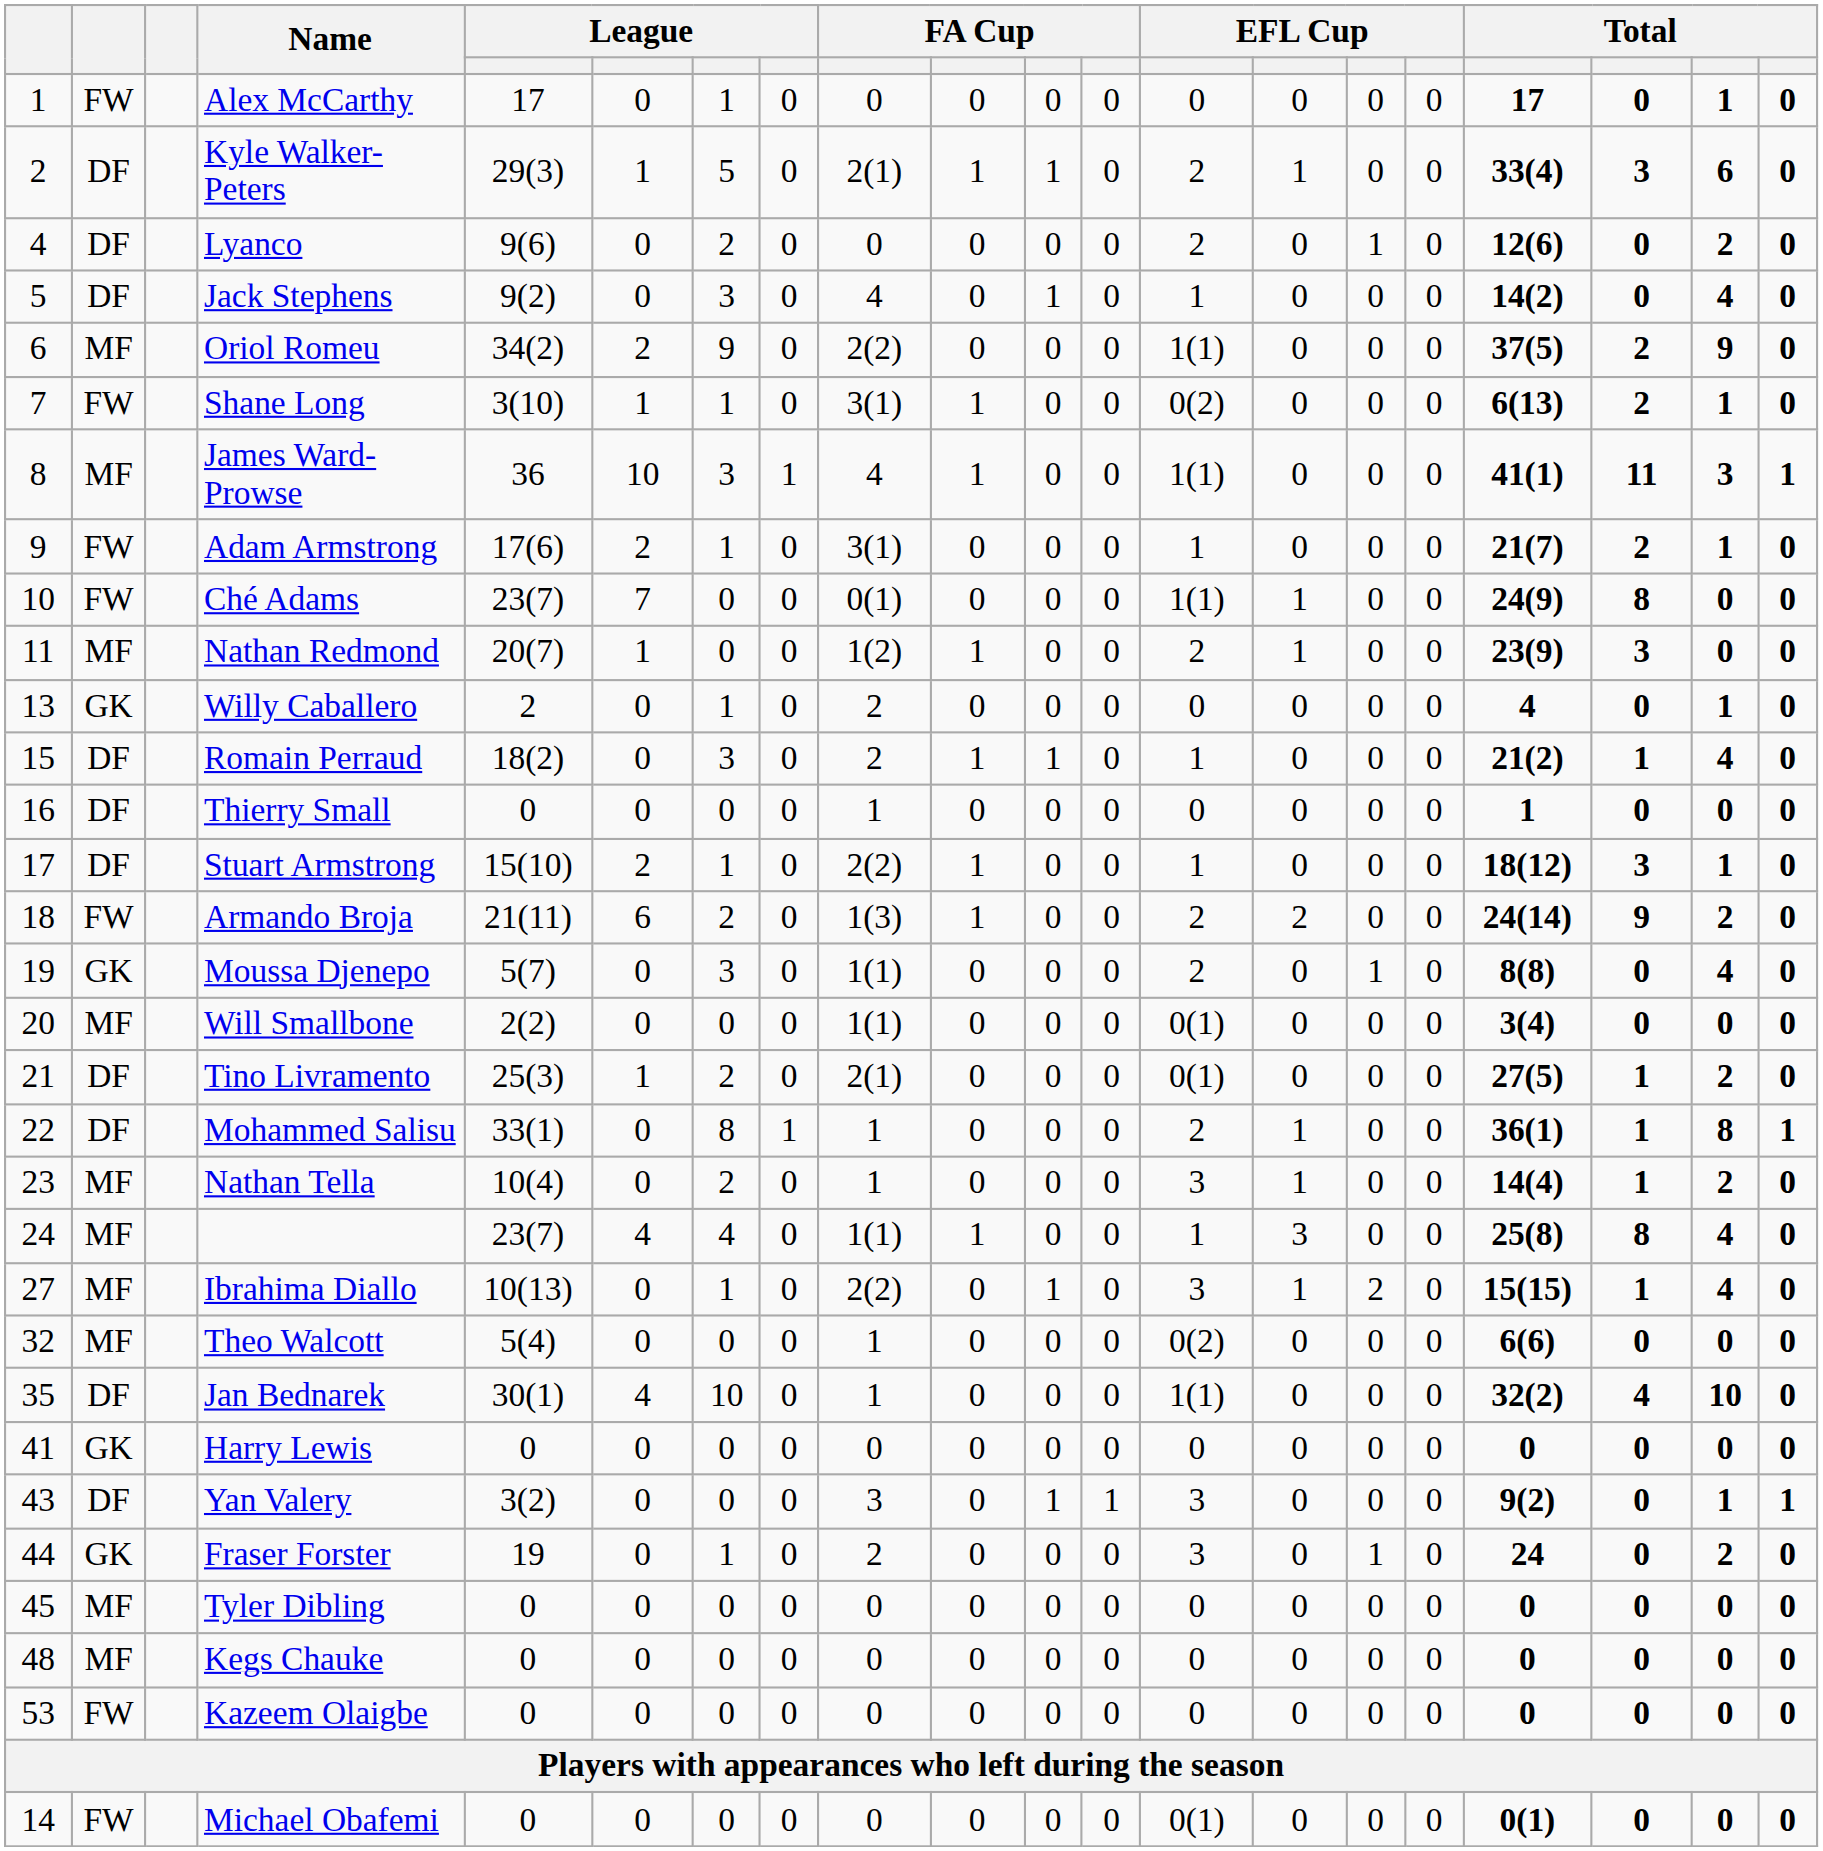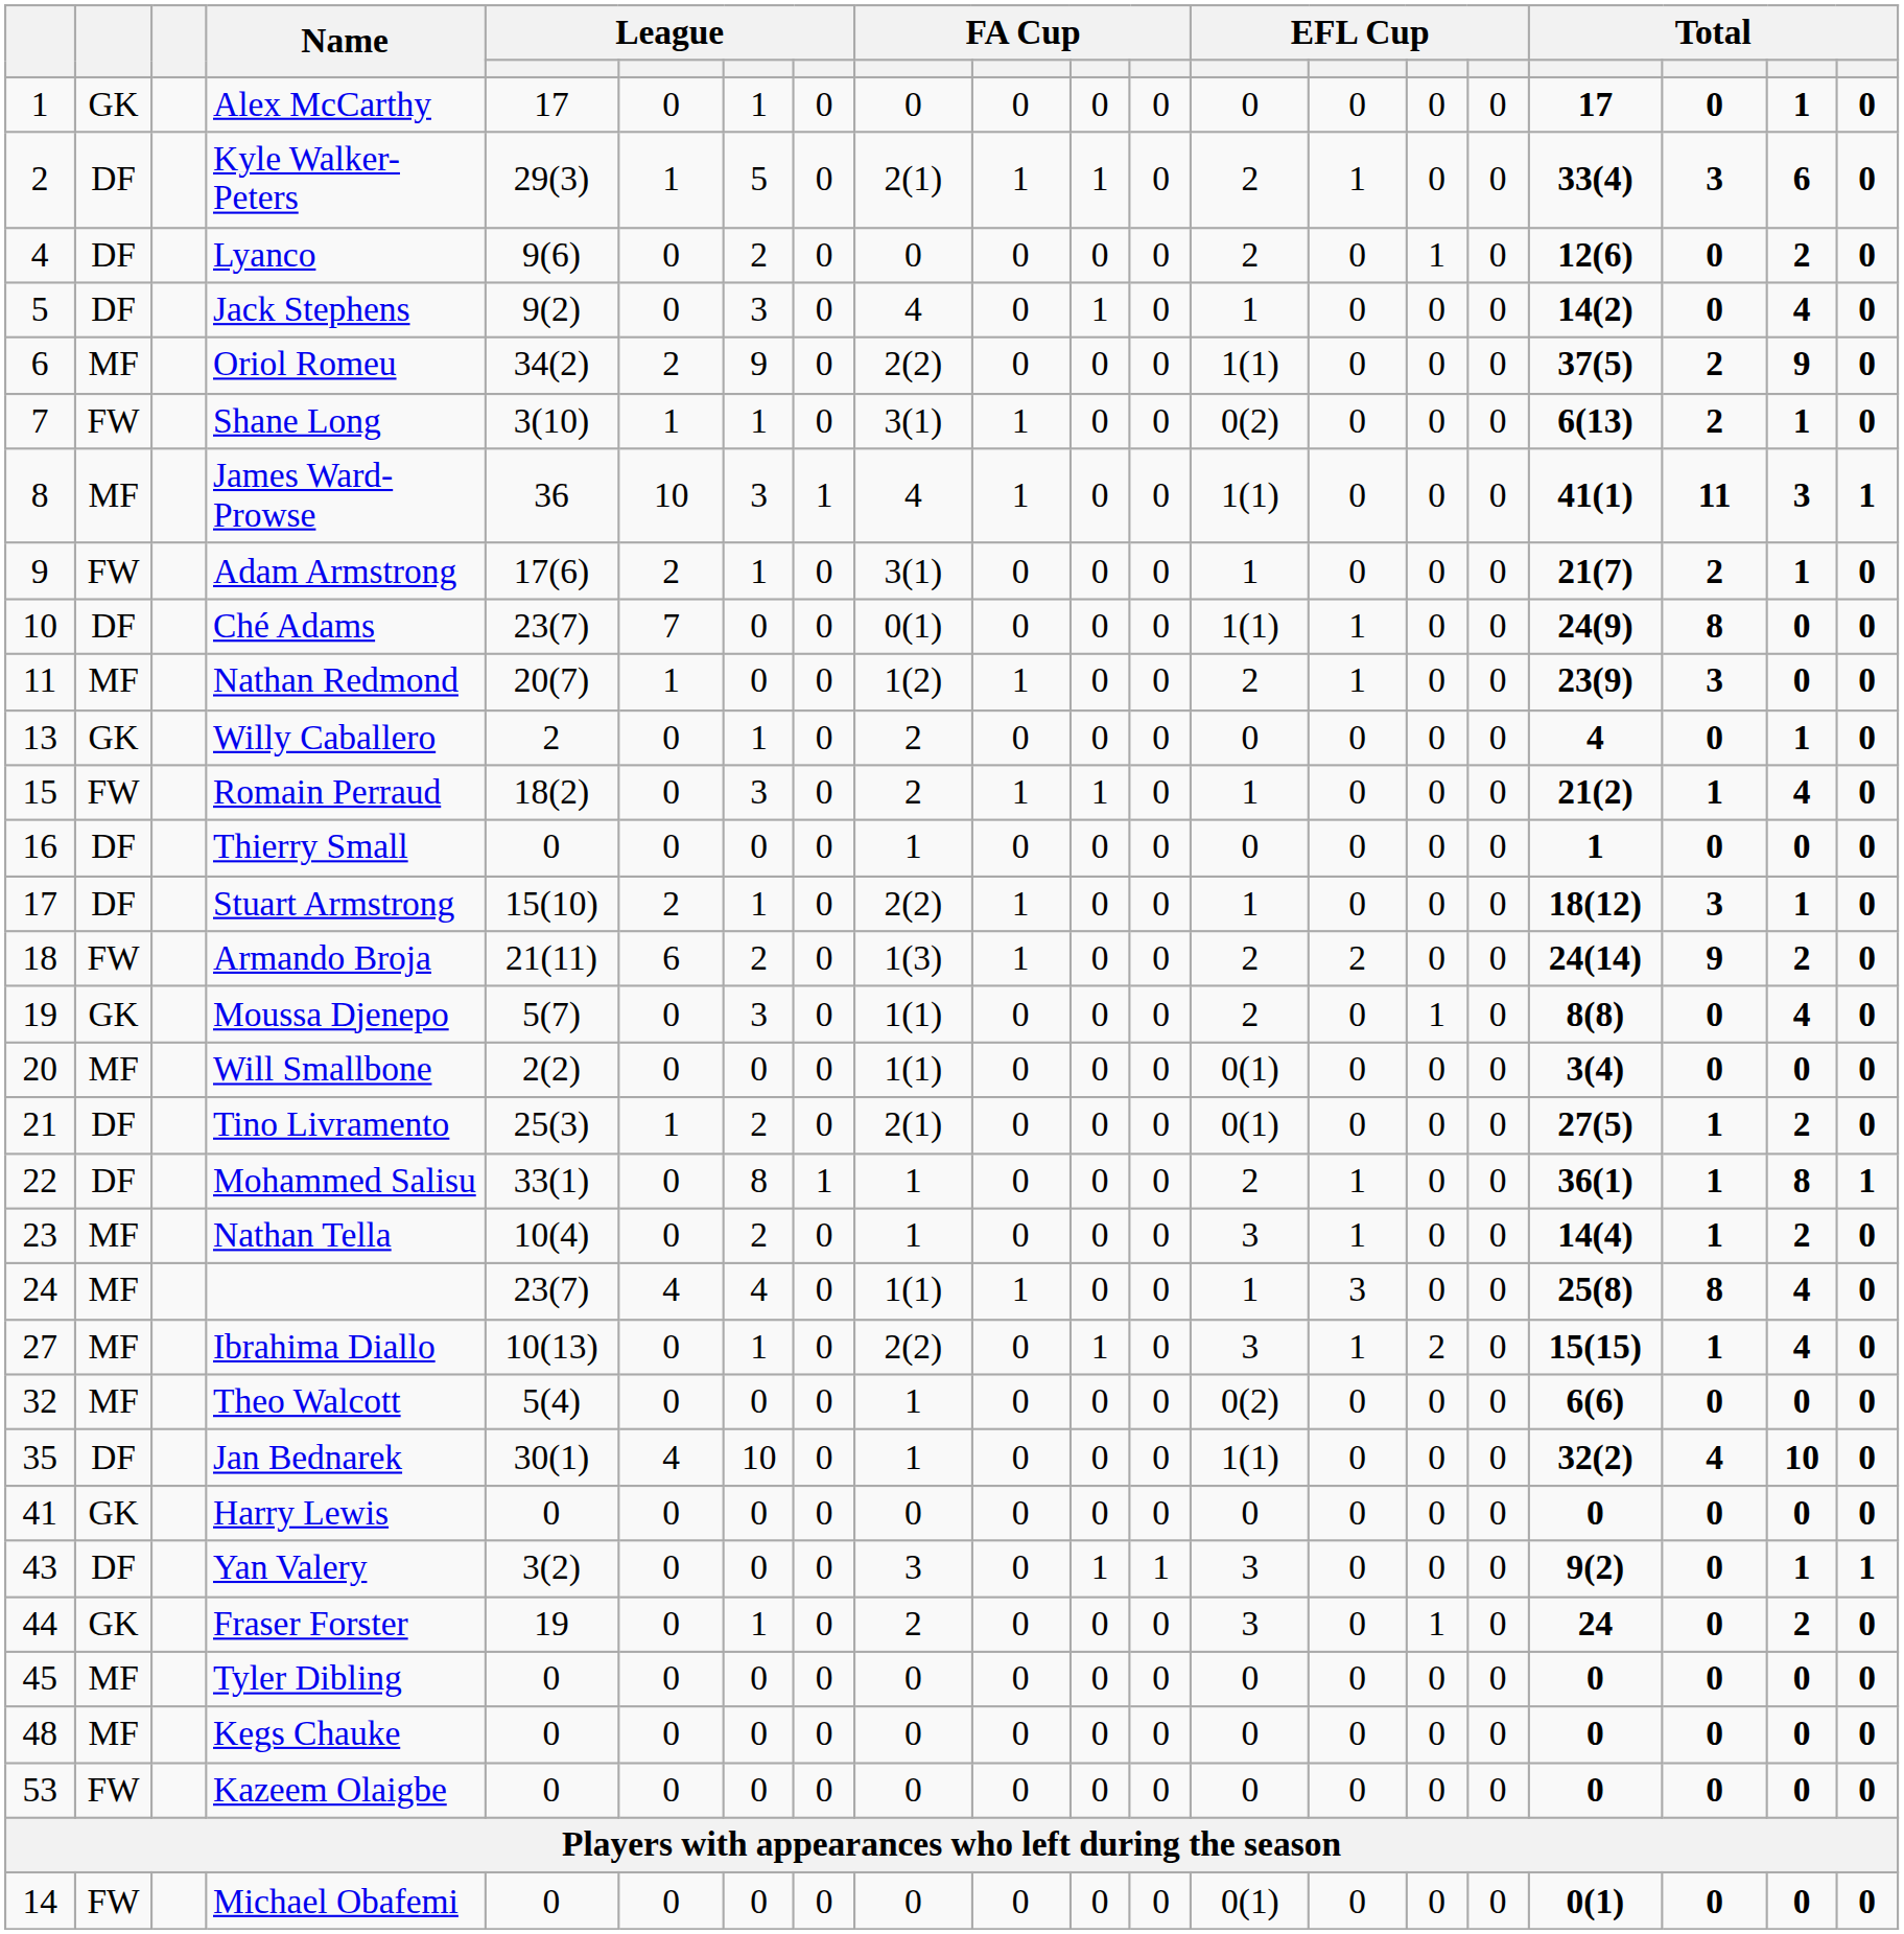Alex McCarthy | column 2: FW -> GK
Ché Adams | column 2: FW -> DF
Romain Perraud | column 2: DF -> FW
